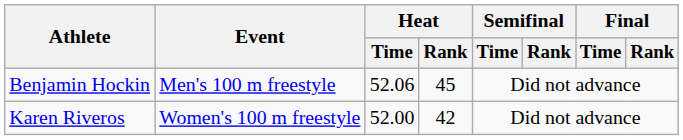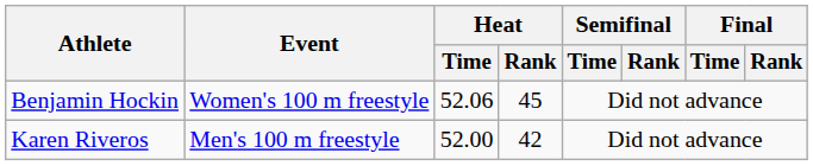Benjamin Hockin | Event: Men's 100 m freestyle -> Women's 100 m freestyle
Karen Riveros | Event: Women's 100 m freestyle -> Men's 100 m freestyle
